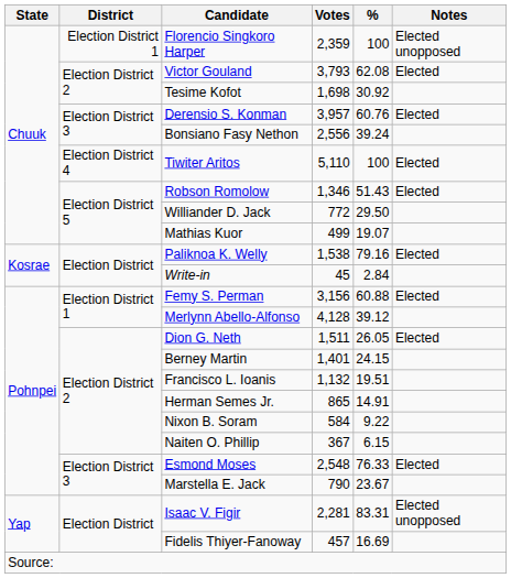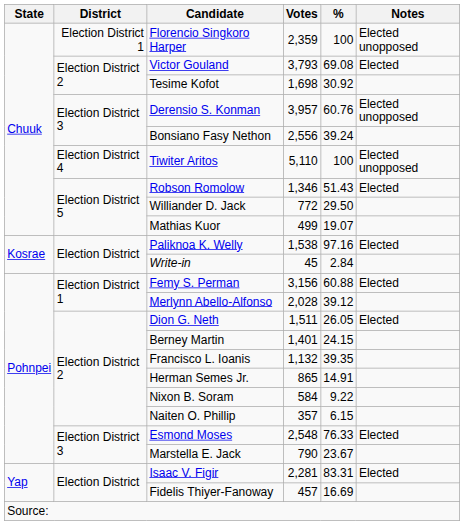Victor Gouland | %: 62.08 -> 69.08
Derensio S. Konman | Notes: Elected -> Elected unopposed
Tiwiter Aritos | Notes: Elected -> Elected unopposed
Paliknoa K. Welly | %: 79.16 -> 97.16
Merlynn Abello-Alfonso | Votes: 4,128 -> 2,028
Francisco L. Ioanis | %: 19.51 -> 39.35
Naiten O. Phillip | Votes: 367 -> 357
Isaac V. Figir | Notes: Elected unopposed -> Elected
